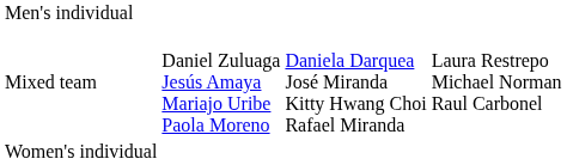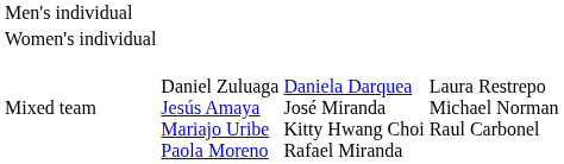rows swapped: Women's individual <-> Mixed team
